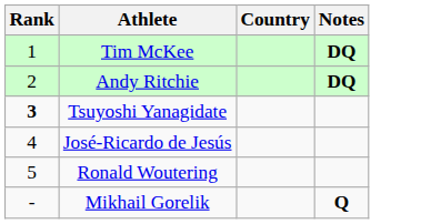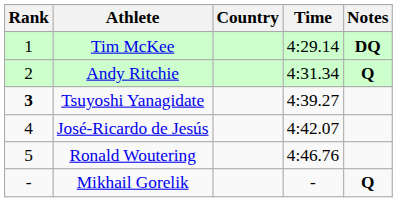+ column: Time | 4:29.14 | 4:31.34 | 4:39.27 | 4:42.07 | 4:46.76 | -
Andy Ritchie | Notes: DQ -> Q
